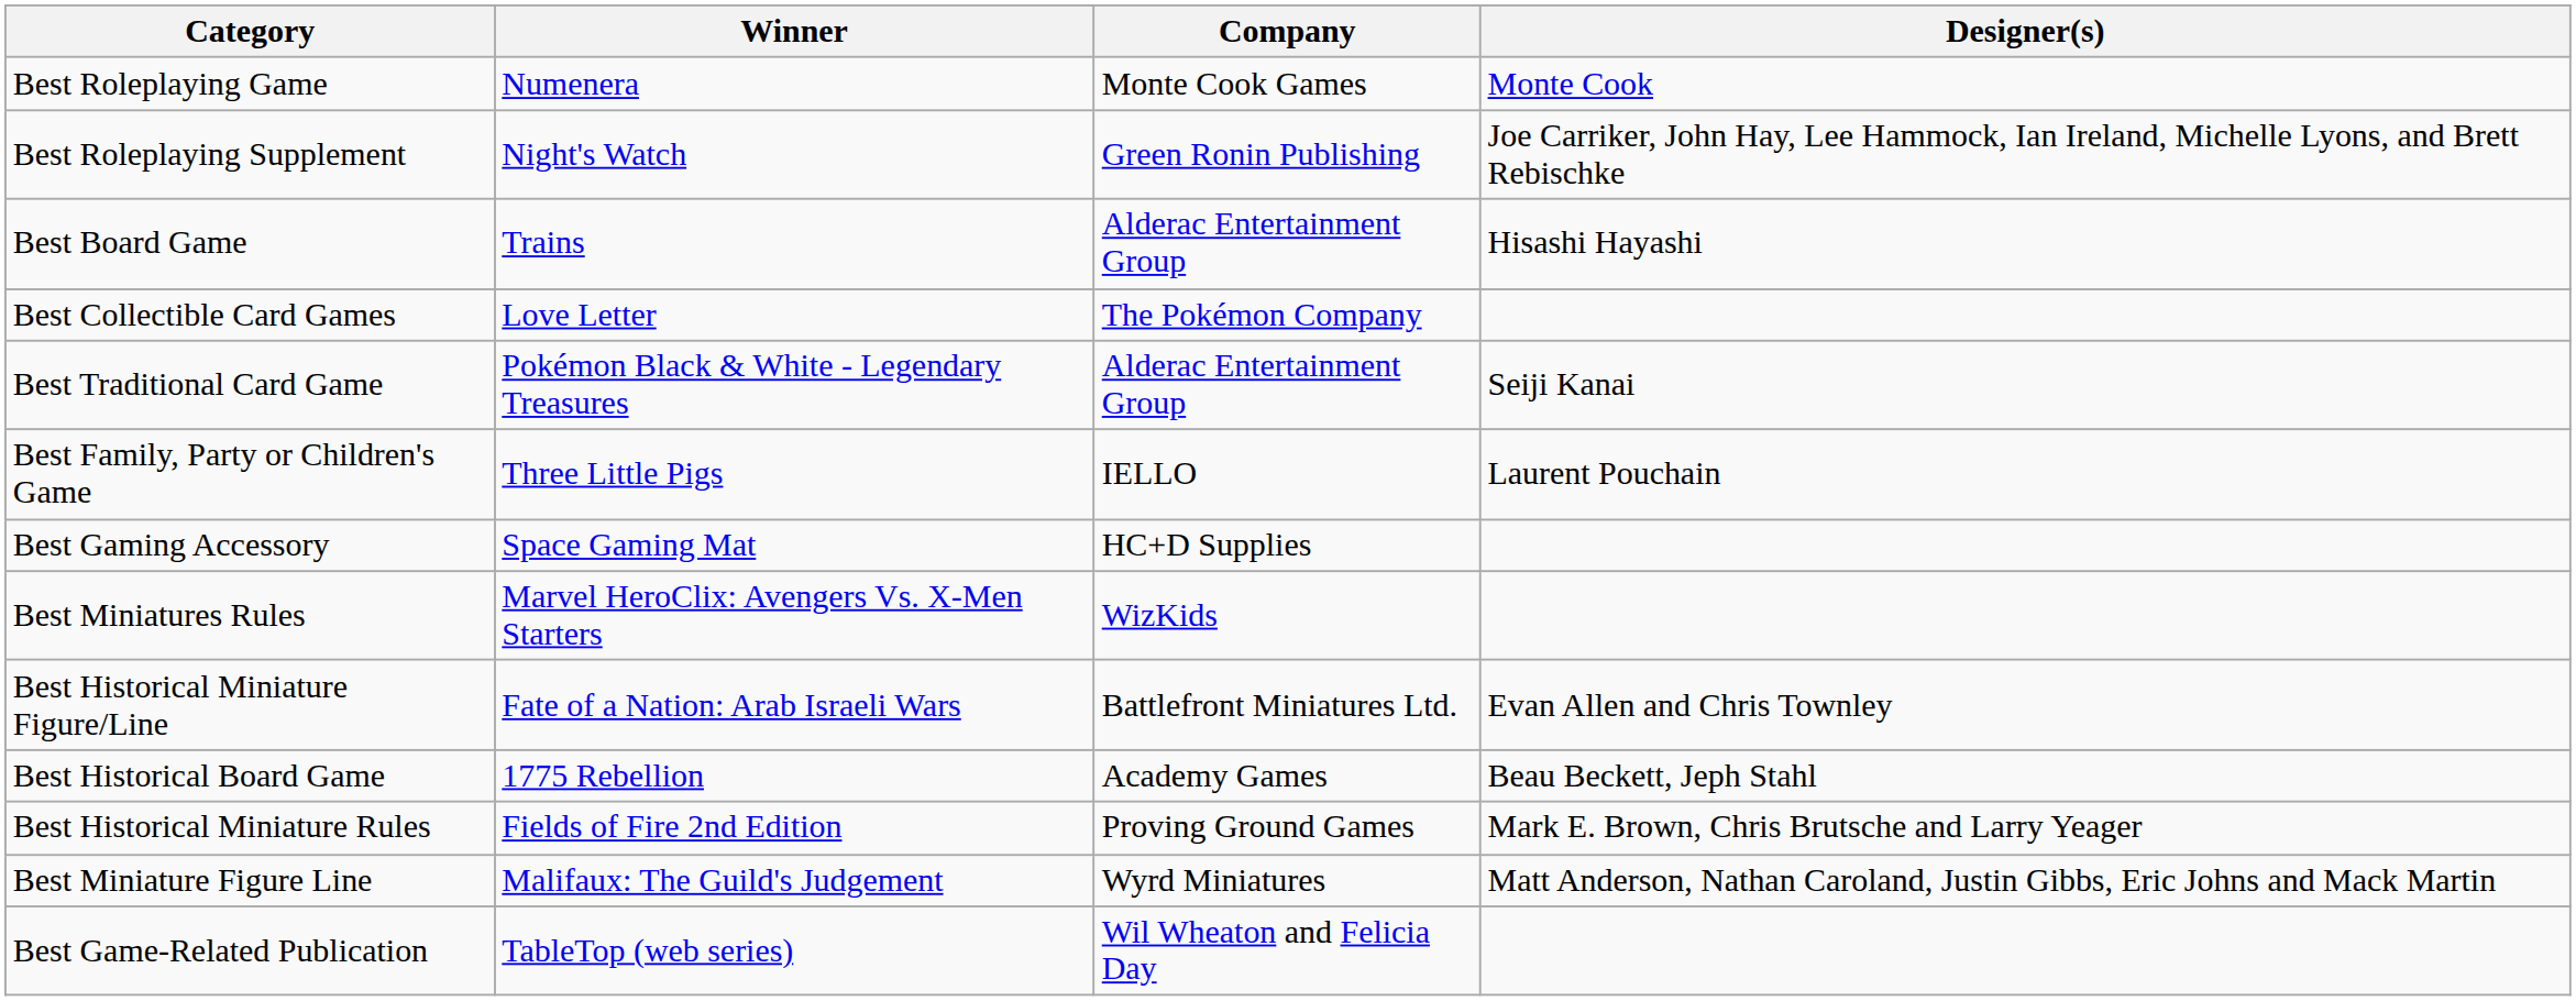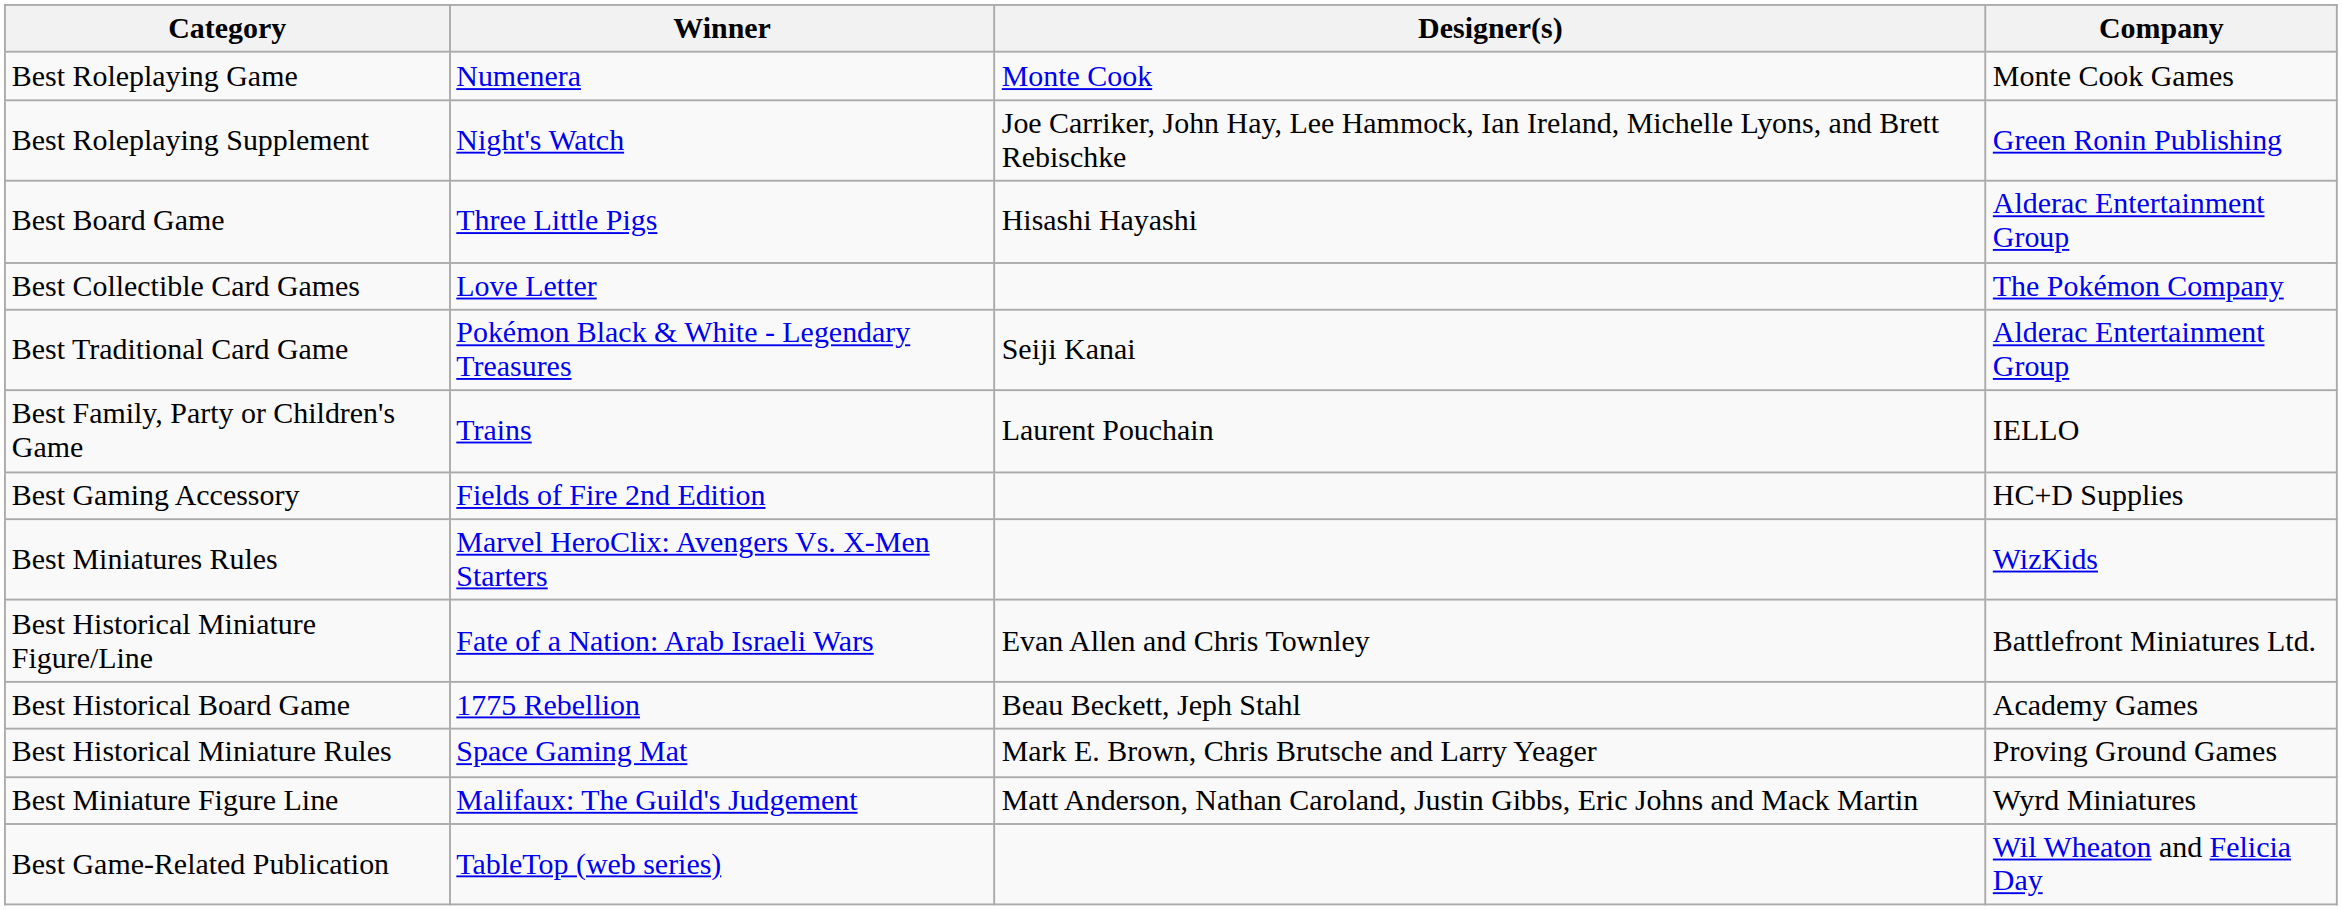columns swapped: Company <-> Designer(s)
Best Board Game | Winner: Trains -> Three Little Pigs
Best Family, Party or Children's Game | Winner: Three Little Pigs -> Trains
Best Gaming Accessory | Winner: Space Gaming Mat -> Fields of Fire 2nd Edition
Best Historical Miniature Rules | Winner: Fields of Fire 2nd Edition -> Space Gaming Mat
